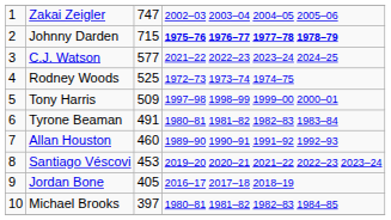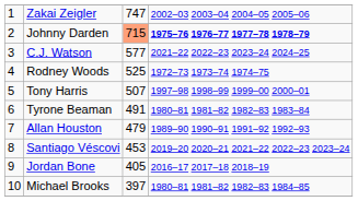Johnny Darden | column 3: no background -> lightsalmon background
Tony Harris | column 3: 509 -> 507
Allan Houston | column 3: 460 -> 479
